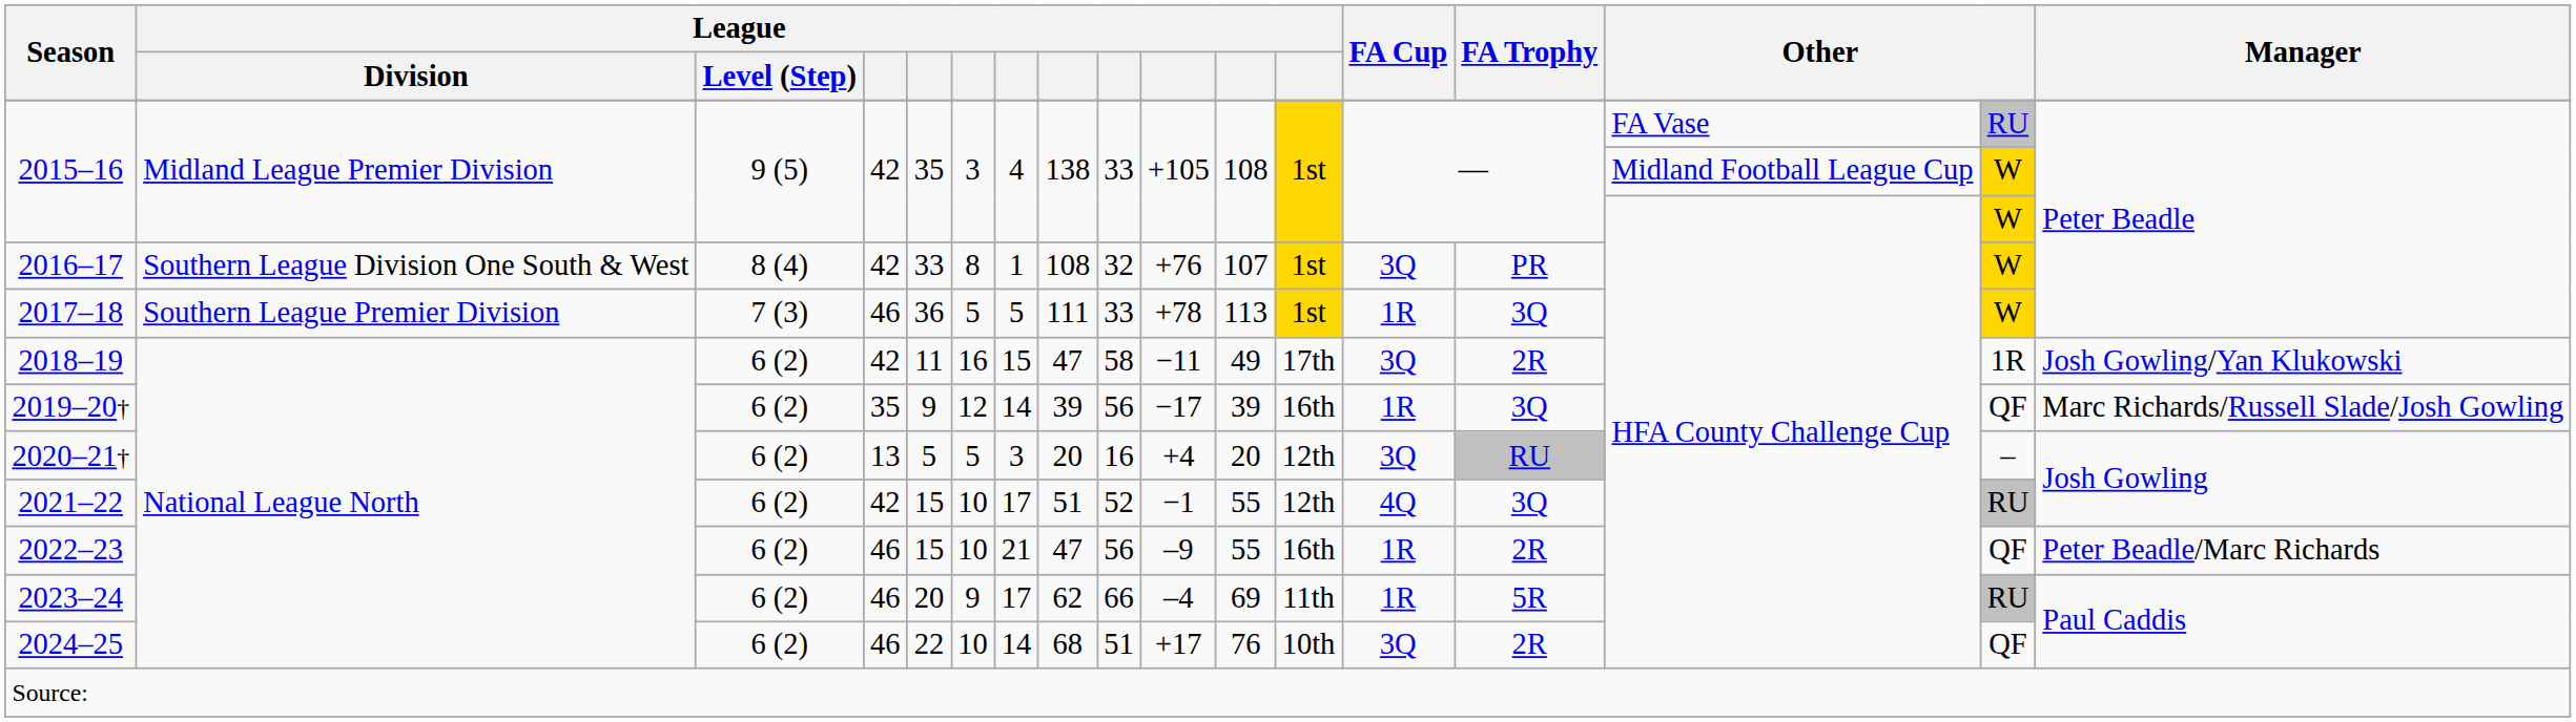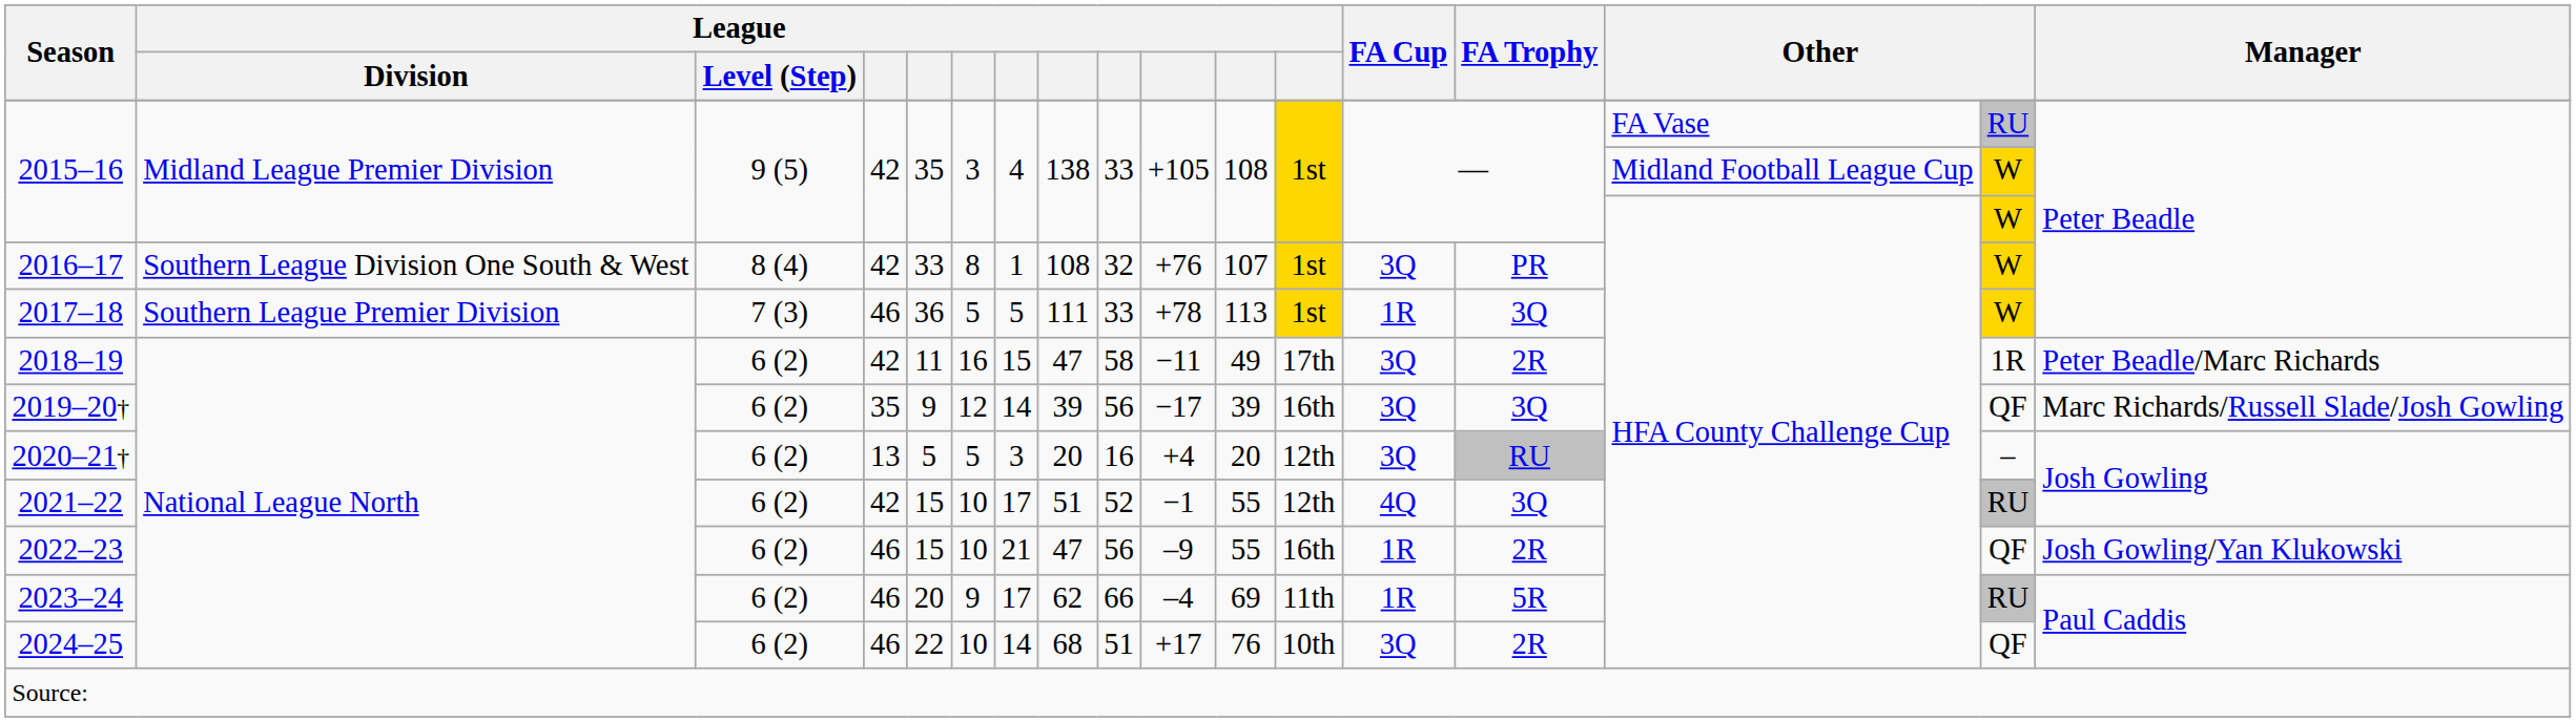2018–19 | Manager: Josh Gowling/Yan Klukowski -> Peter Beadle/Marc Richards
2019–20† | FA Cup: 1R -> 3Q
2022–23 | Manager: Peter Beadle/Marc Richards -> Josh Gowling/Yan Klukowski
